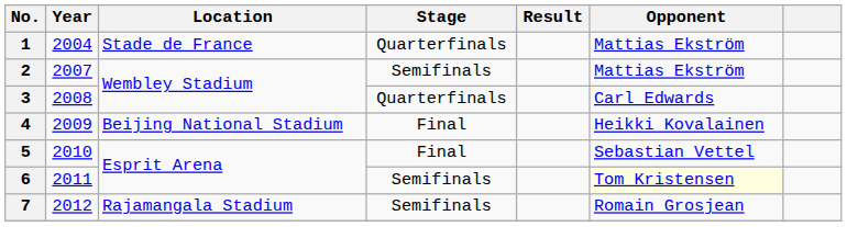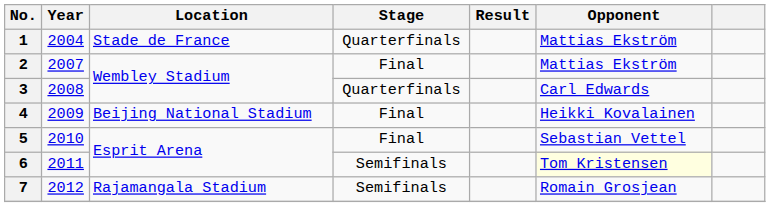2 | Stage: Semifinals -> Final
